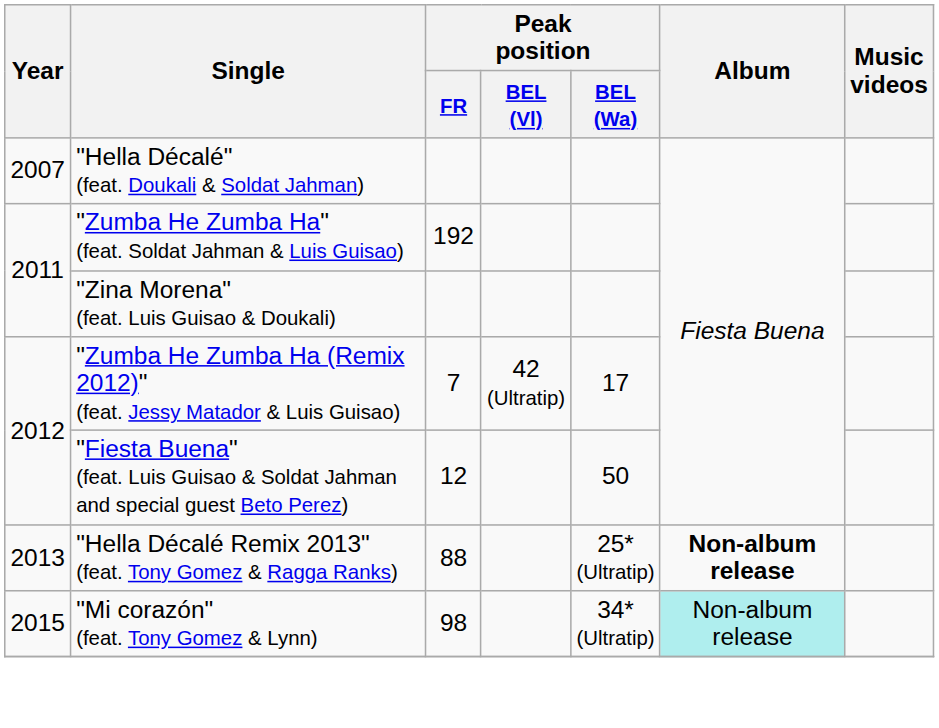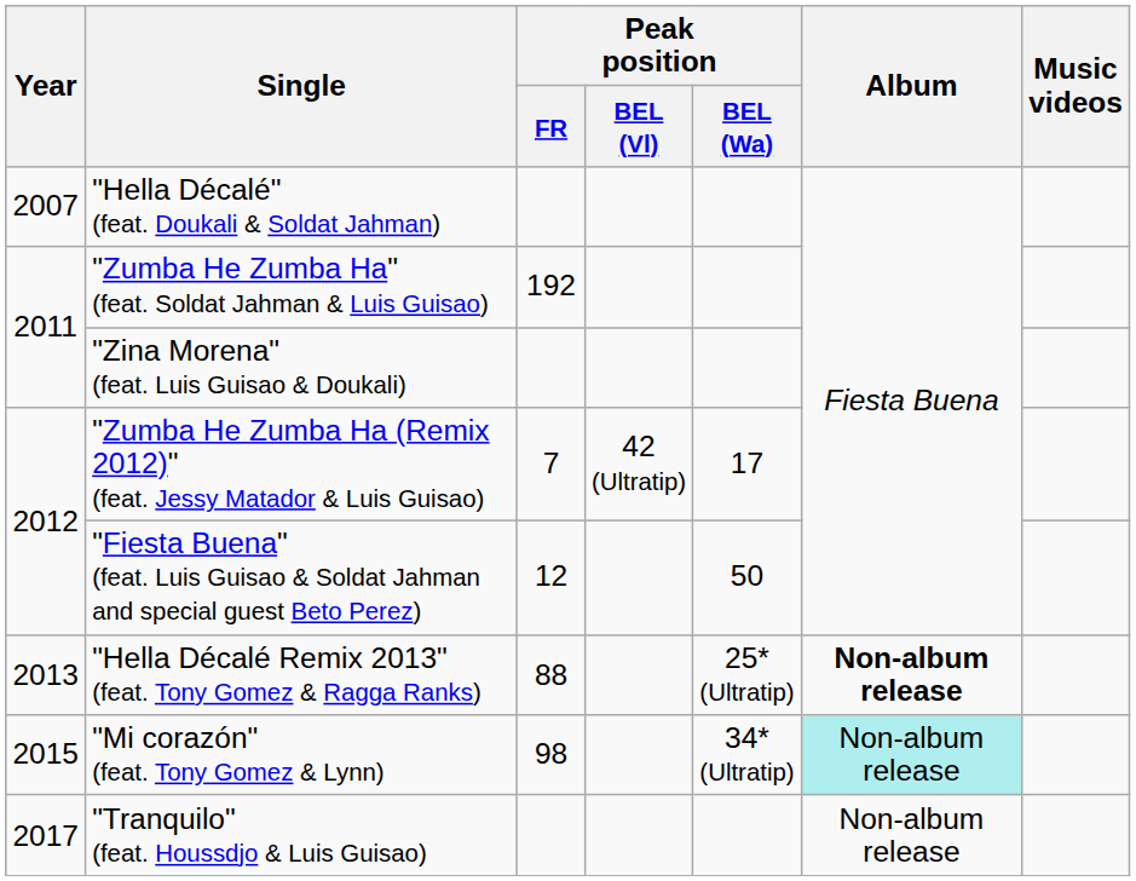+ row: 2017 | "Tranquilo" (feat. Houssdjo & Luis Guisao) | Non-album release
